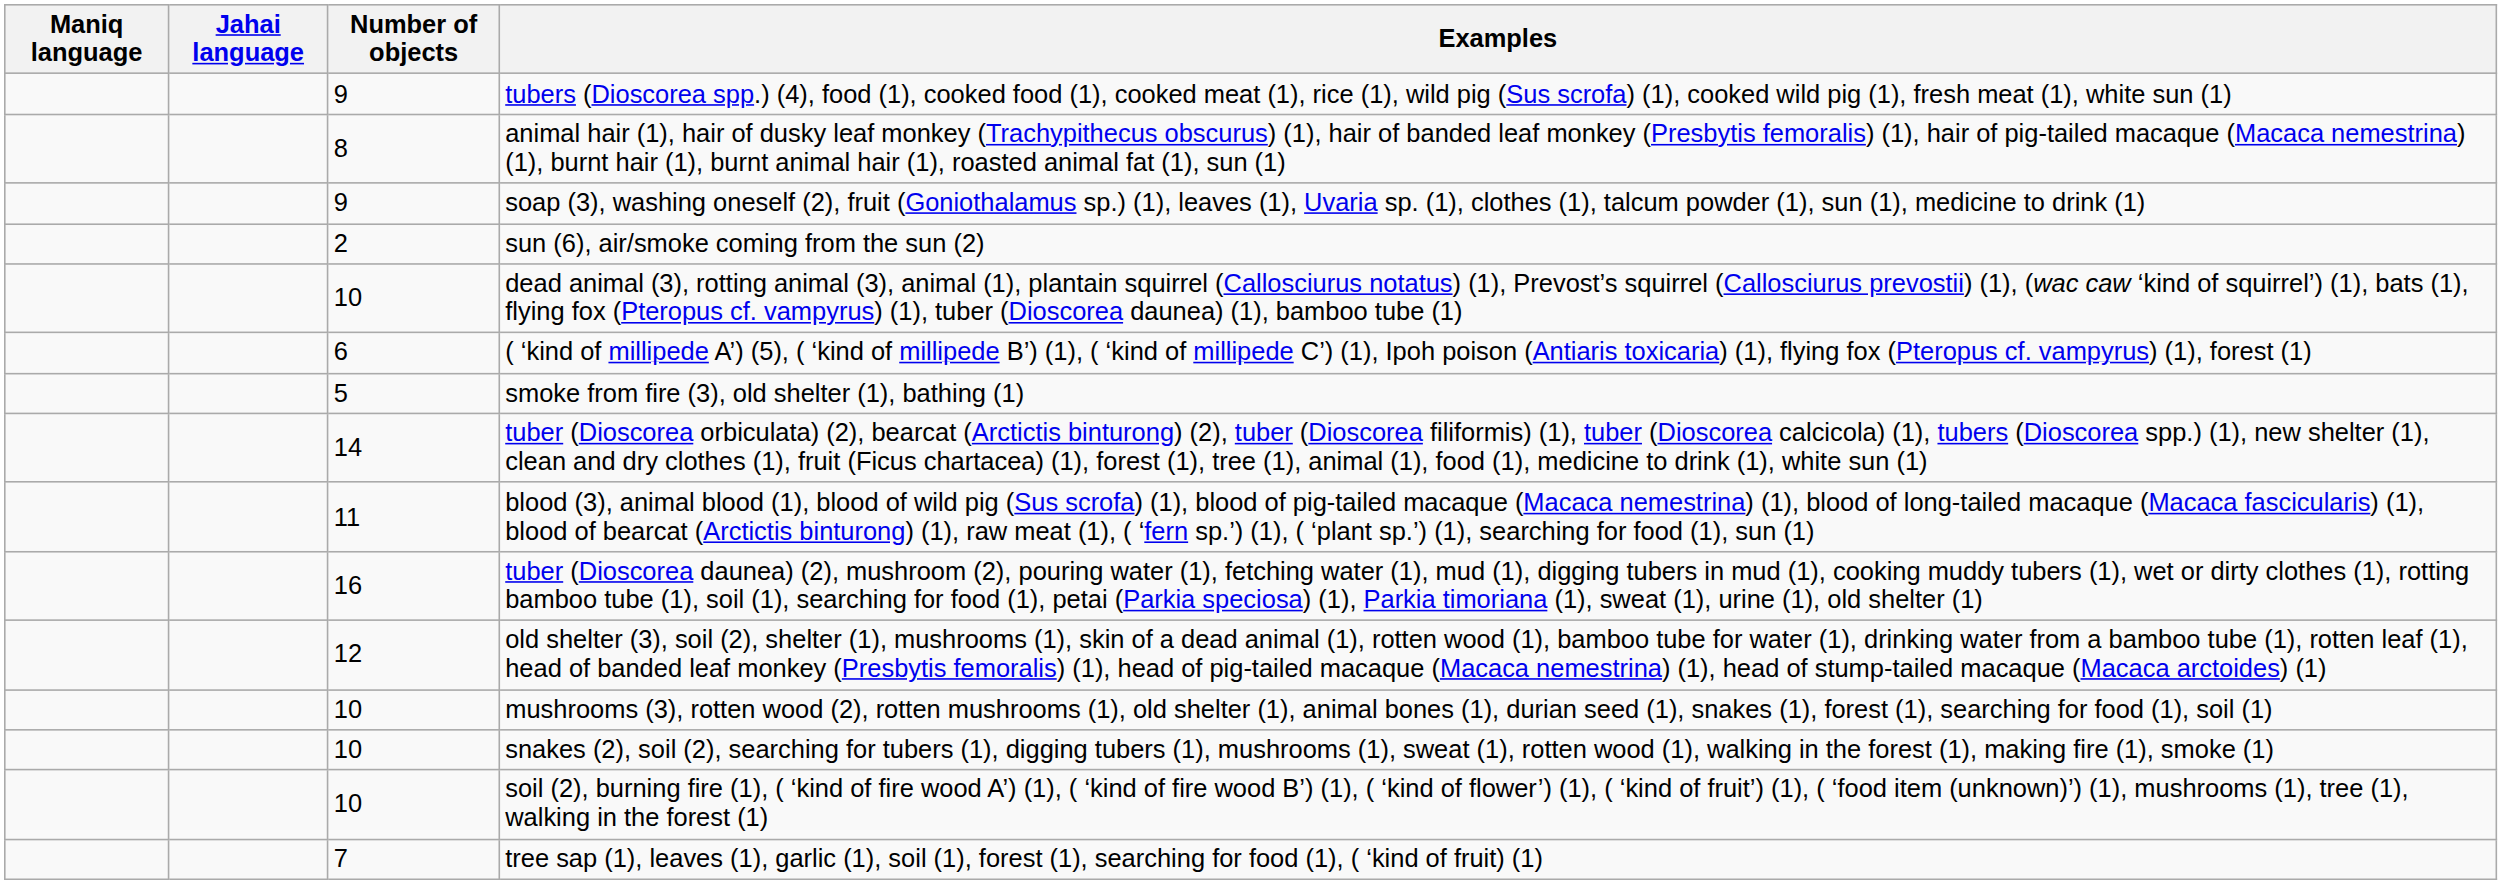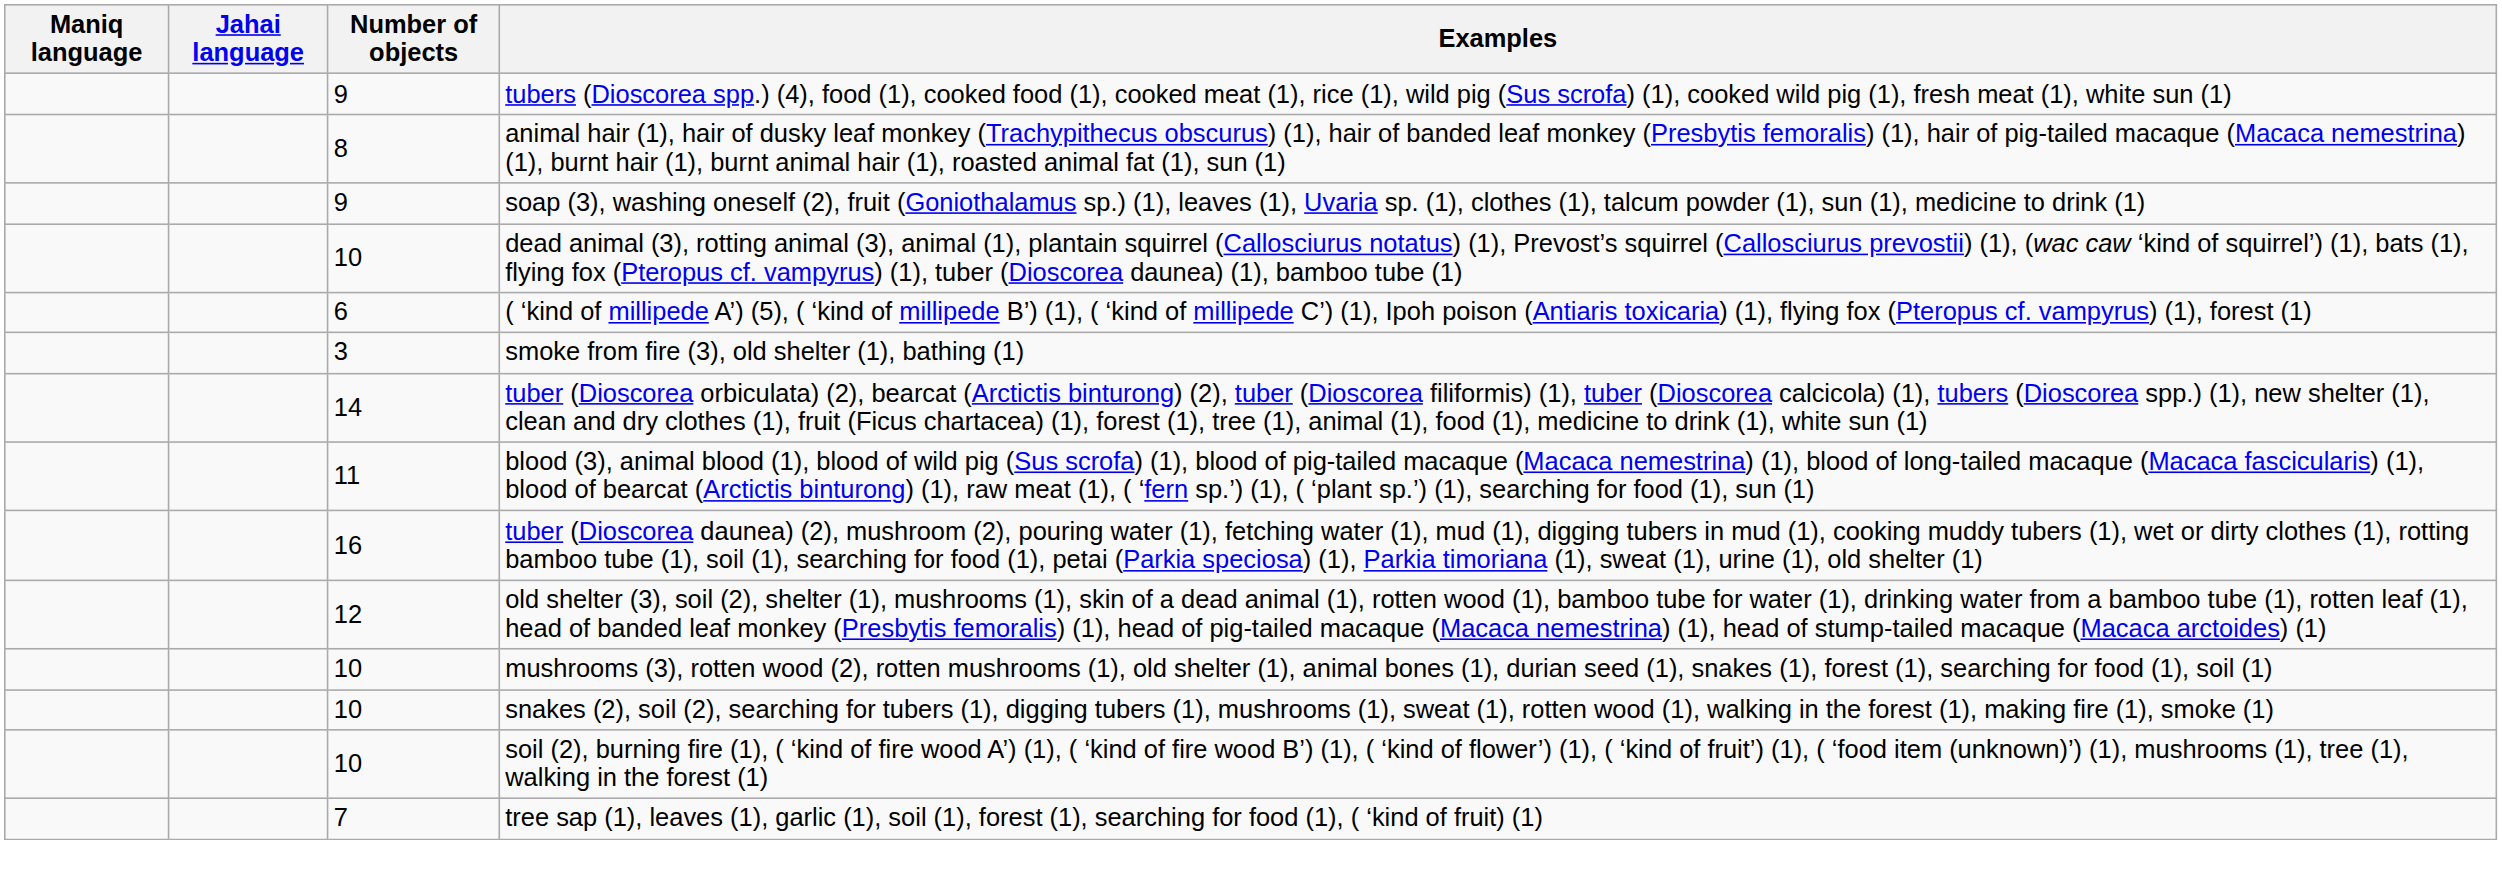- row: 2 | sun (6), air/smoke coming from the sun (2)
smoke from fire (3), old shelter (1), bathing (1) | Number of objects: 5 -> 3
